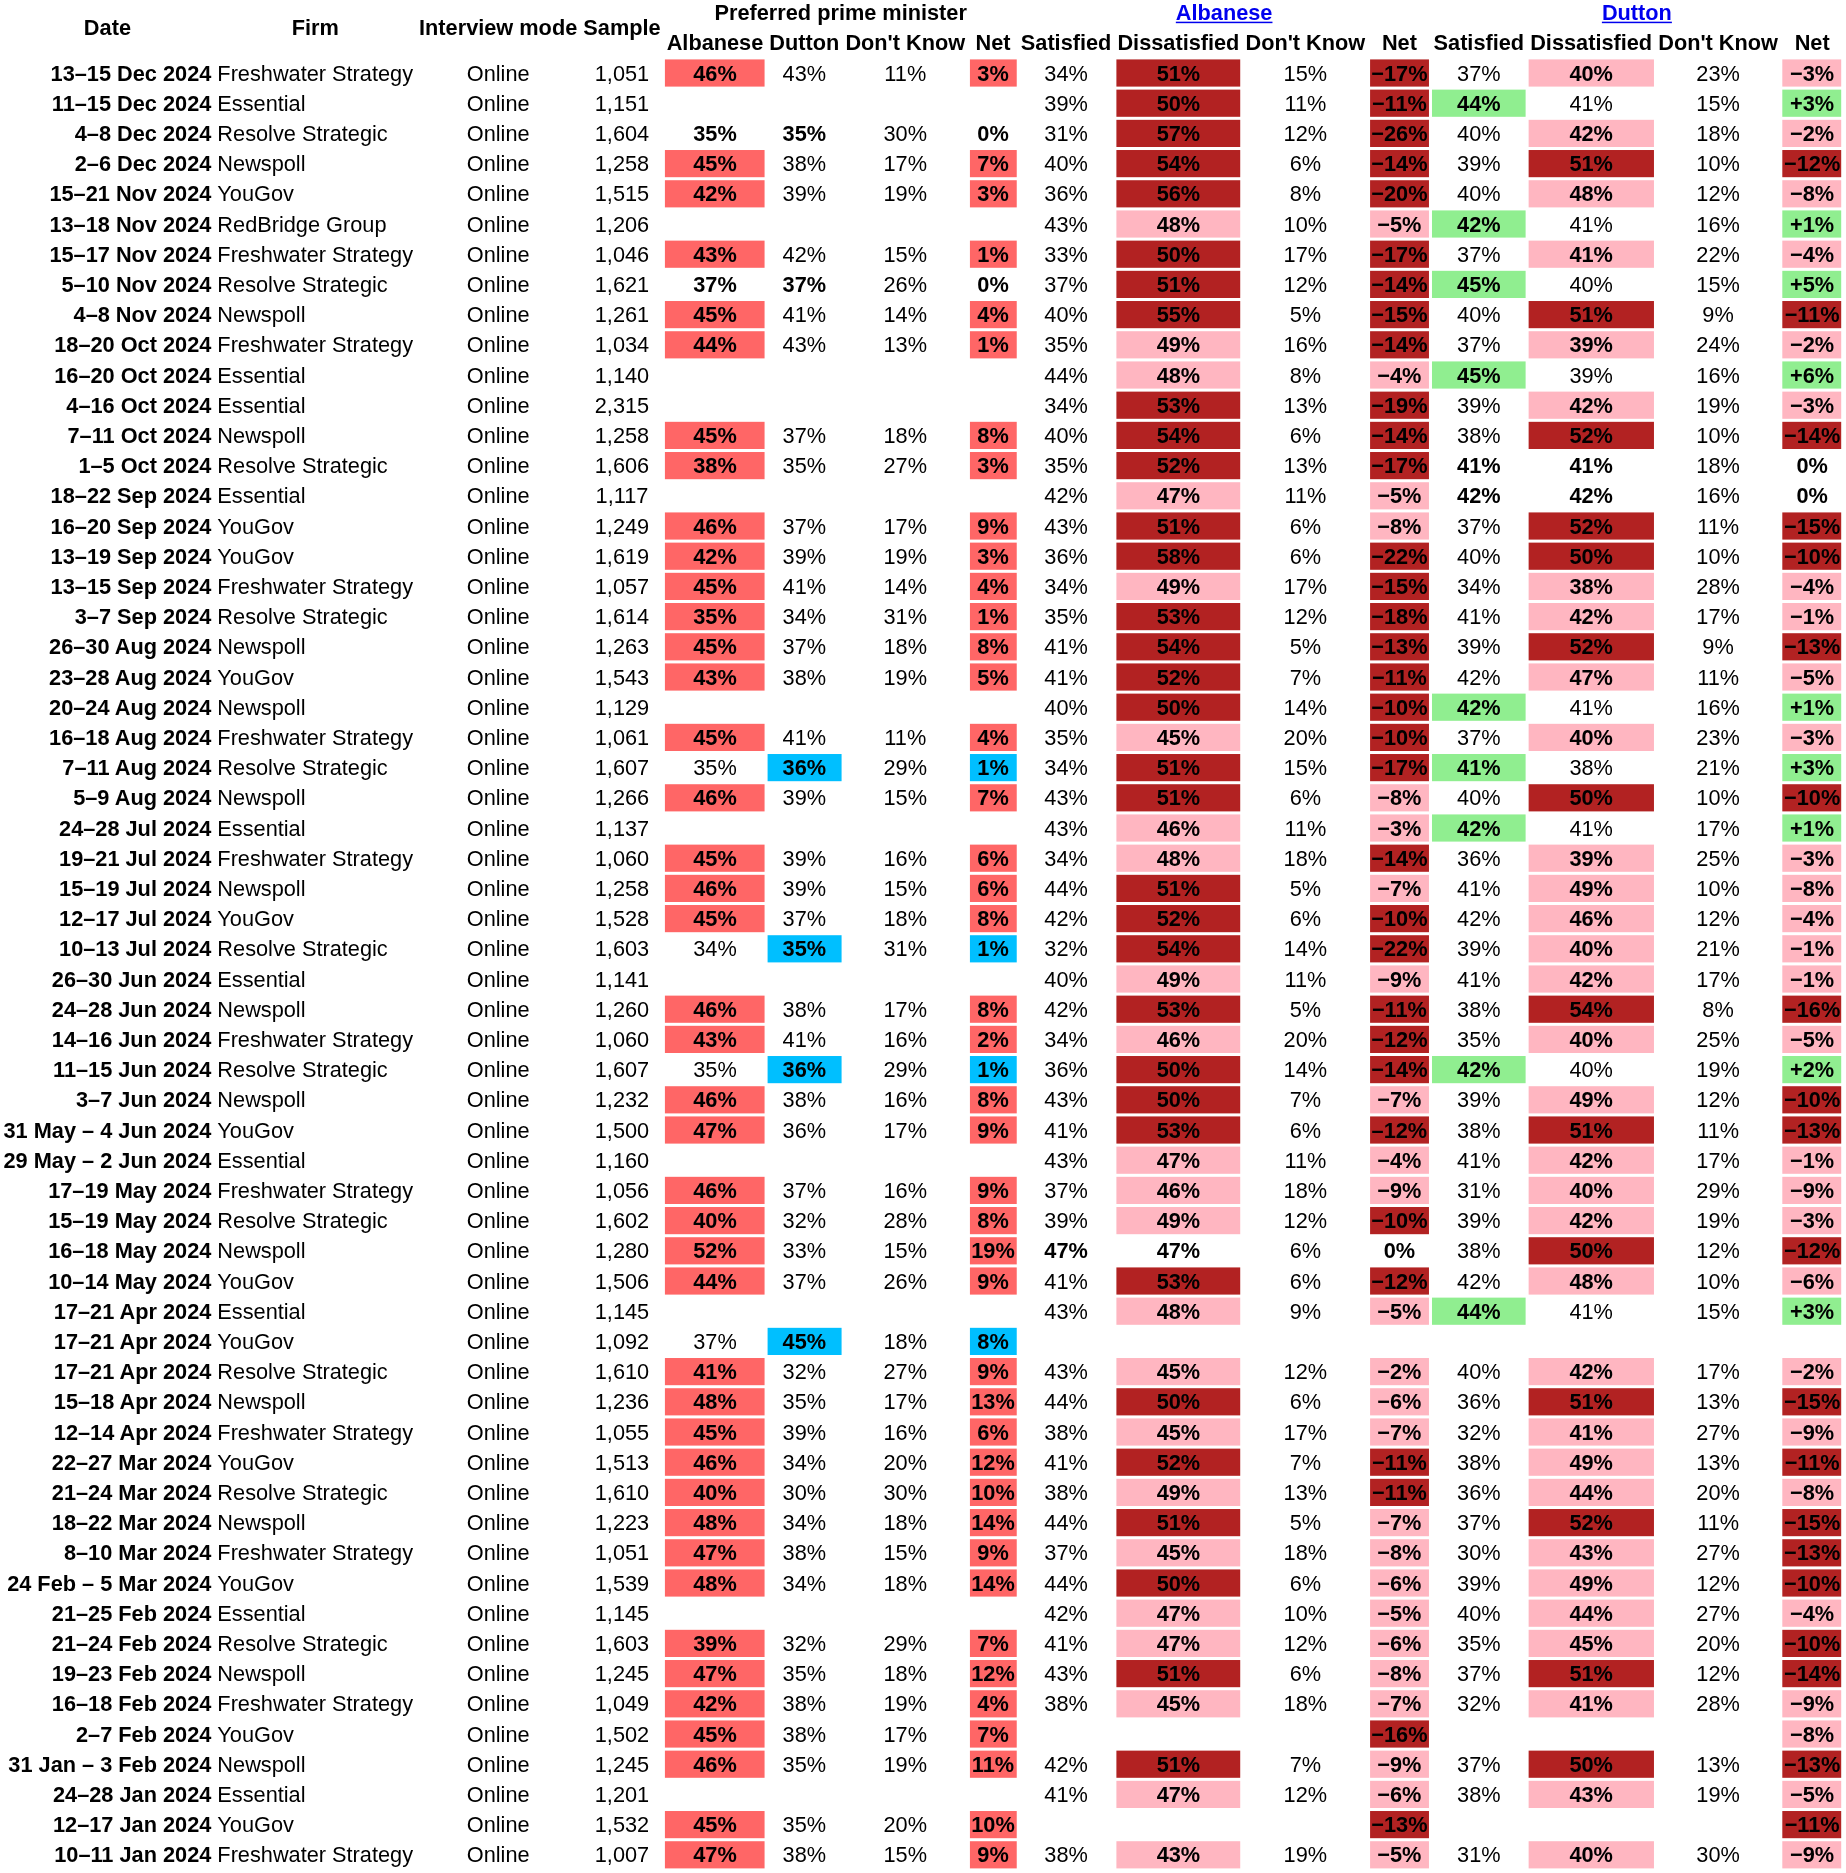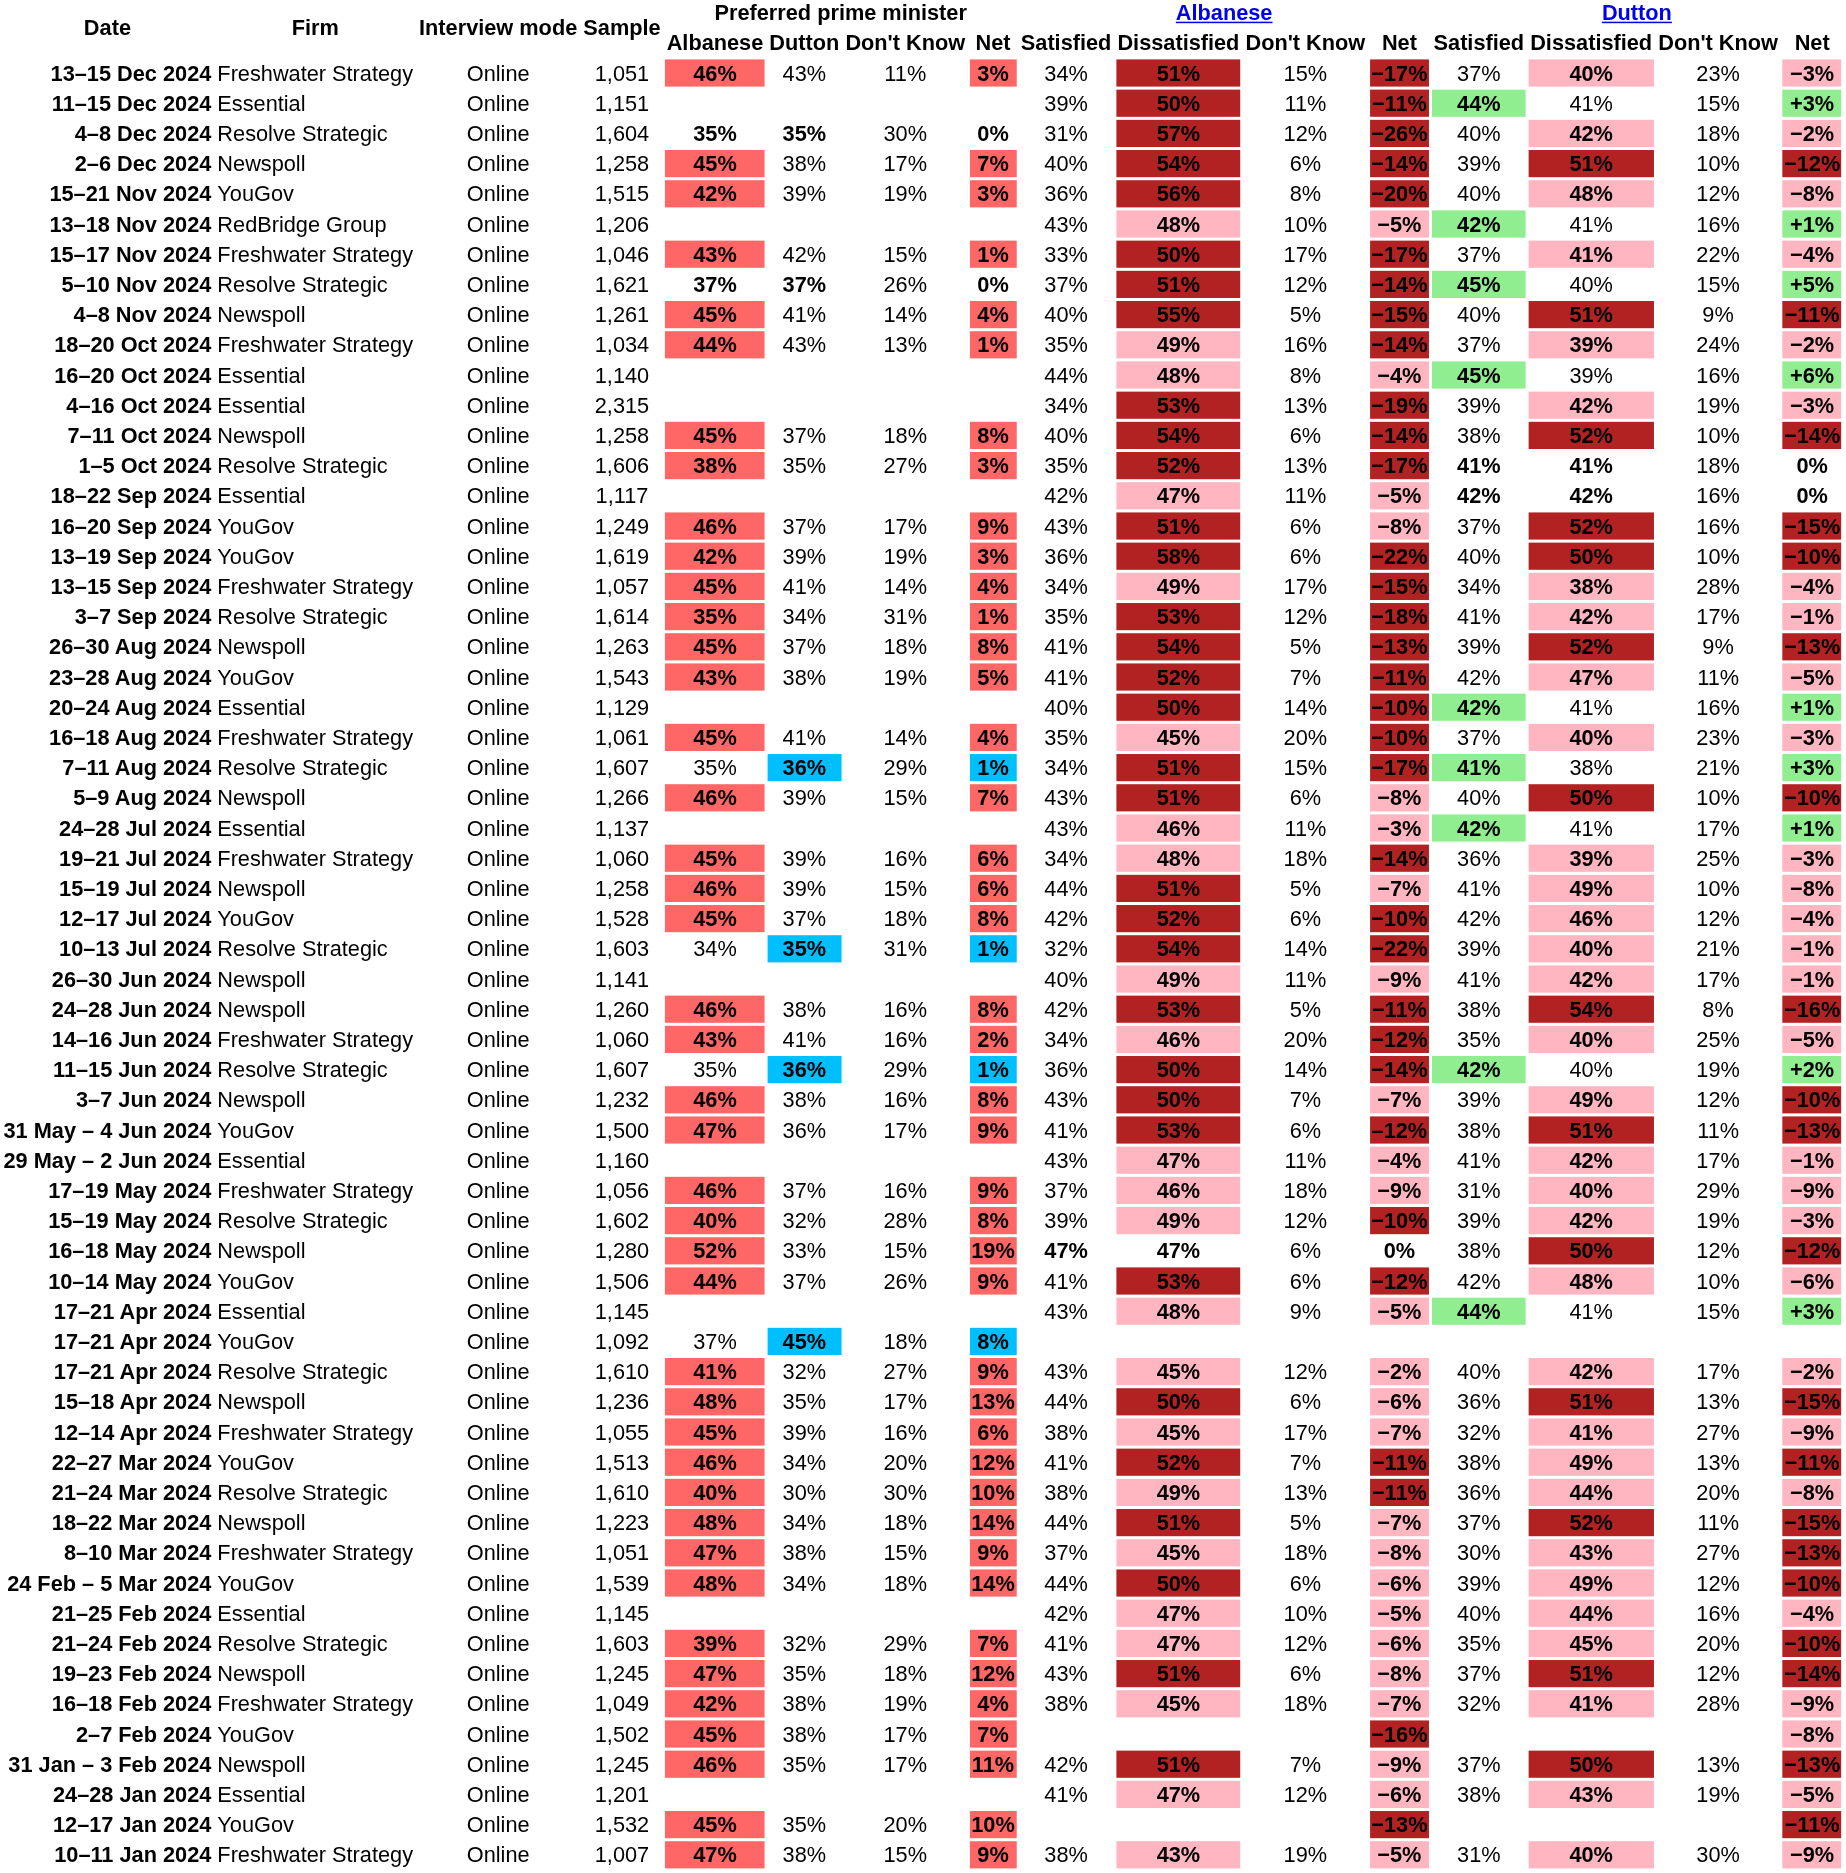16–20 Sep 2024 | Dutton / Don't Know: 11% -> 16%
20–24 Aug 2024 | Firm: Newspoll -> Essential
16–18 Aug 2024 | Preferred prime minister / Don't Know: 11% -> 14%
26–30 Jun 2024 | Firm: Essential -> Newspoll
24–28 Jun 2024 | Preferred prime minister / Don't Know: 17% -> 16%
21–25 Feb 2024 | Dutton / Don't Know: 27% -> 16%
31 Jan – 3 Feb 2024 | Preferred prime minister / Don't Know: 19% -> 17%
